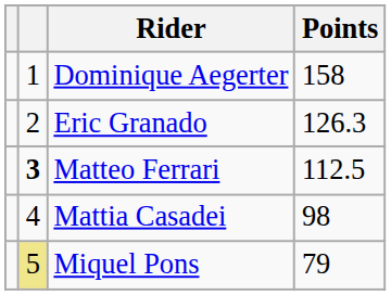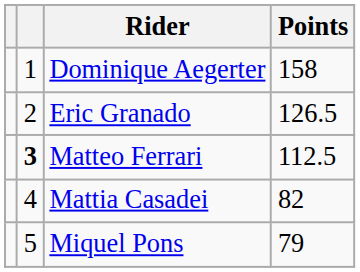Eric Granado | Points: 126.3 -> 126.5
Mattia Casadei | Points: 98 -> 82
Miquel Pons | column 2: khaki background -> no background
